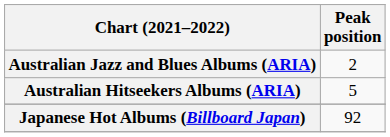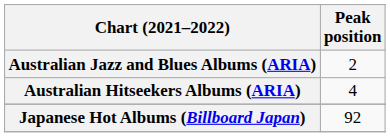Australian Hitseekers Albums (ARIA) | Peak position: 5 -> 4
